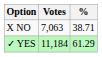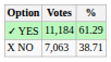rows swapped: ✓ YES <-> X NO
